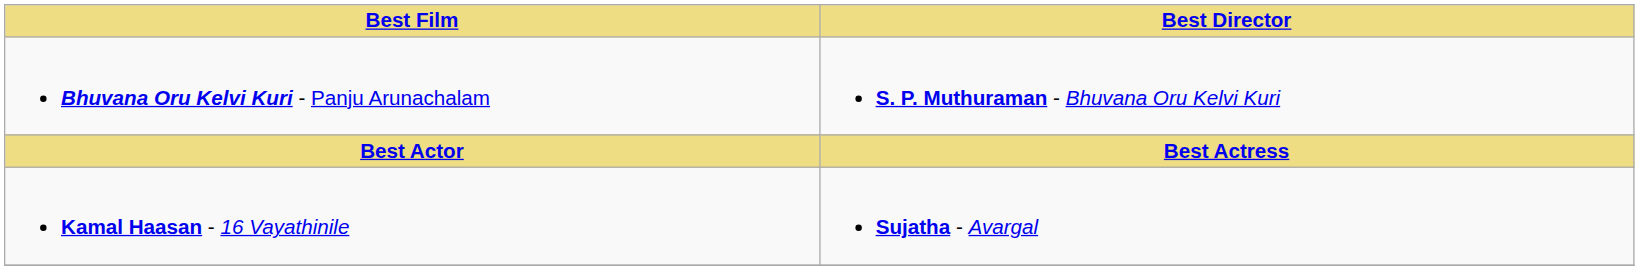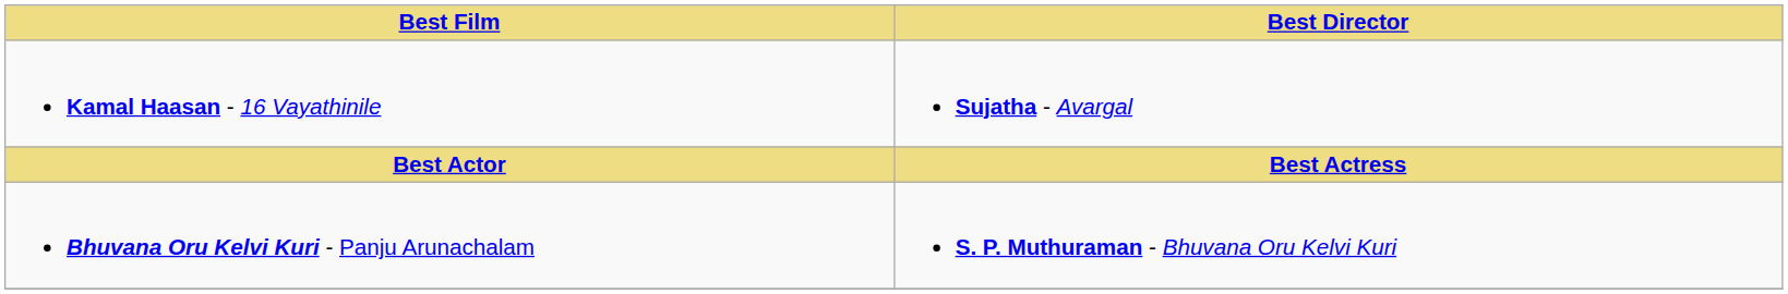rows swapped: Bhuvana Oru Kelvi Kuri - Panju Arunachalam <-> Kamal Haasan - 16 Vayathinile
